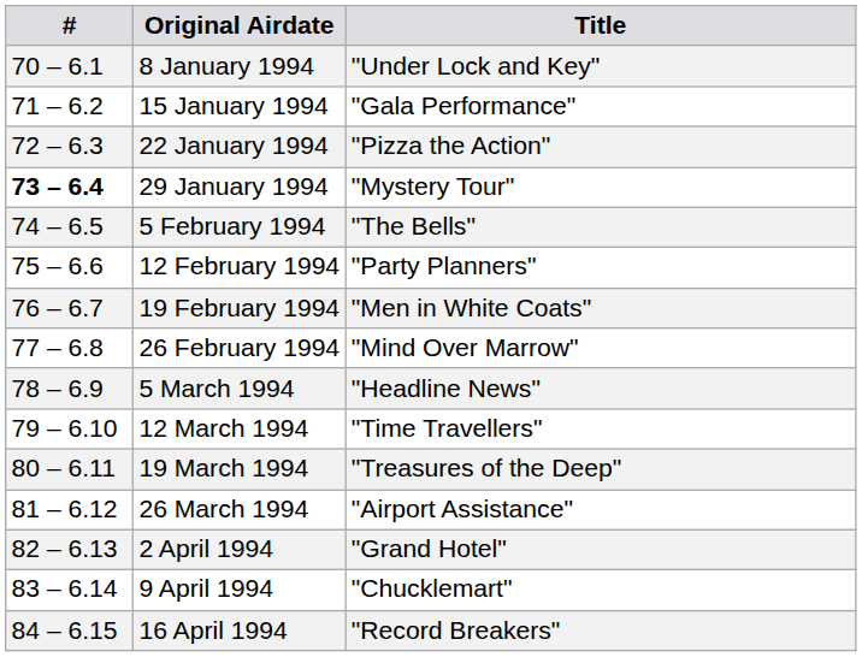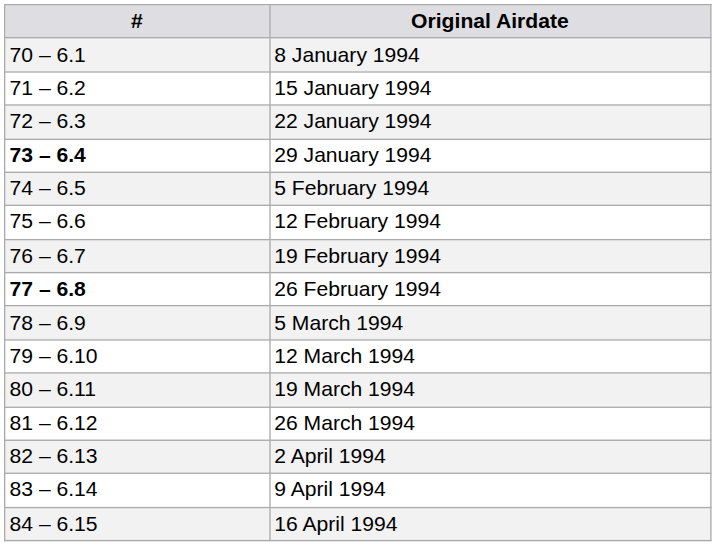- column: Title | "Under Lock and Key" | "Gala Performance" | "Pizza the Action" | "Mystery Tour" | "The Bells" | "Party Planners" | "Men in White Coats" | "Mind Over Marrow" | "Headline News" | "Time Travellers" | "Treasures of the Deep" | "Airport Assistance" | "Grand Hotel" | "Chucklemart" | "Record Breakers"
26 February 1994 | #: normal -> bold
